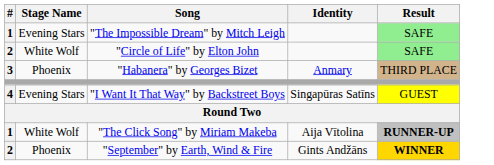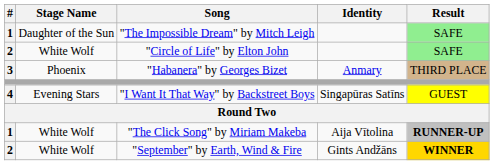"The Impossible Dream" by Mitch Leigh | Stage Name: Evening Stars -> Daughter of the Sun
"September" by Earth, Wind & Fire | Stage Name: Phoenix -> White Wolf
